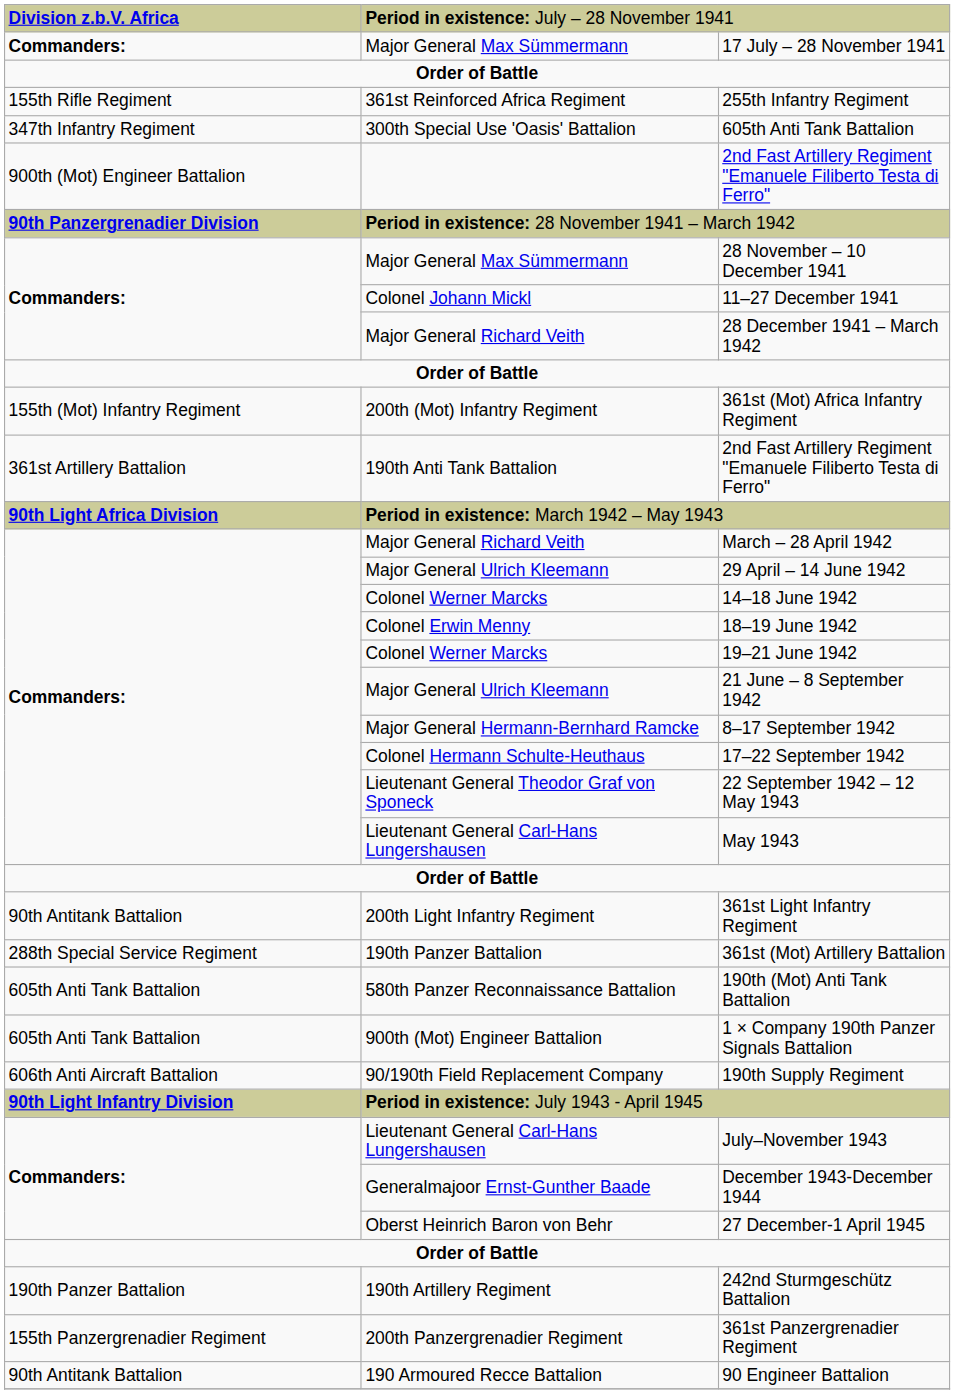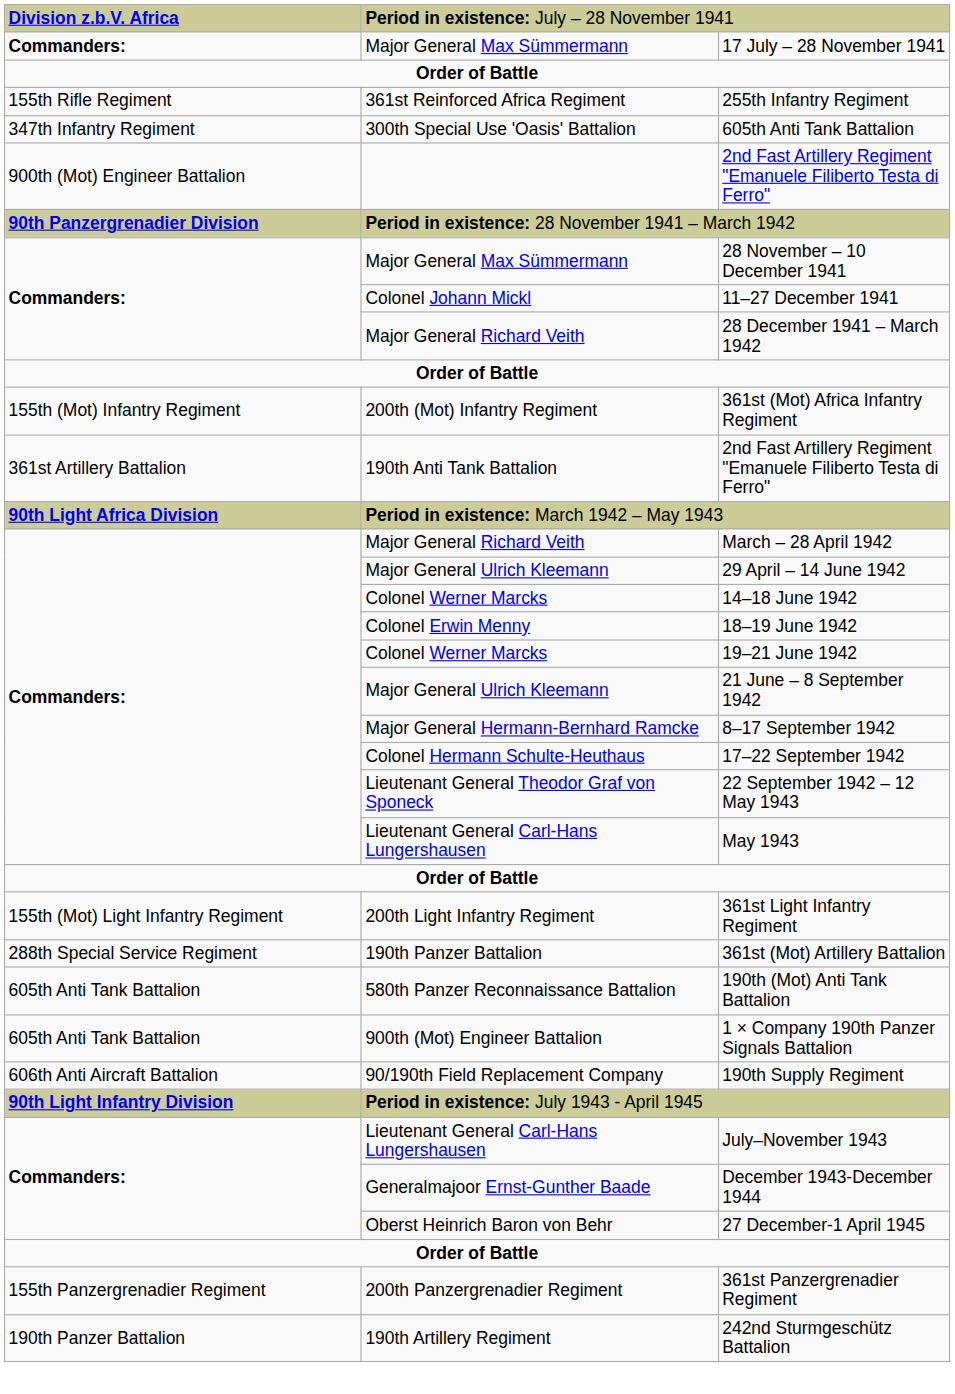361st Light Infantry Regiment | column 1: 90th Antitank Battalion -> 155th (Mot) Light Infantry Regiment
rows swapped: 361st Panzergrenadier Regiment <-> 242nd Sturmgeschütz Battalion
- row: 90th Antitank Battalion | 190 Armoured Recce Battalion | 90 Engineer Battalion
